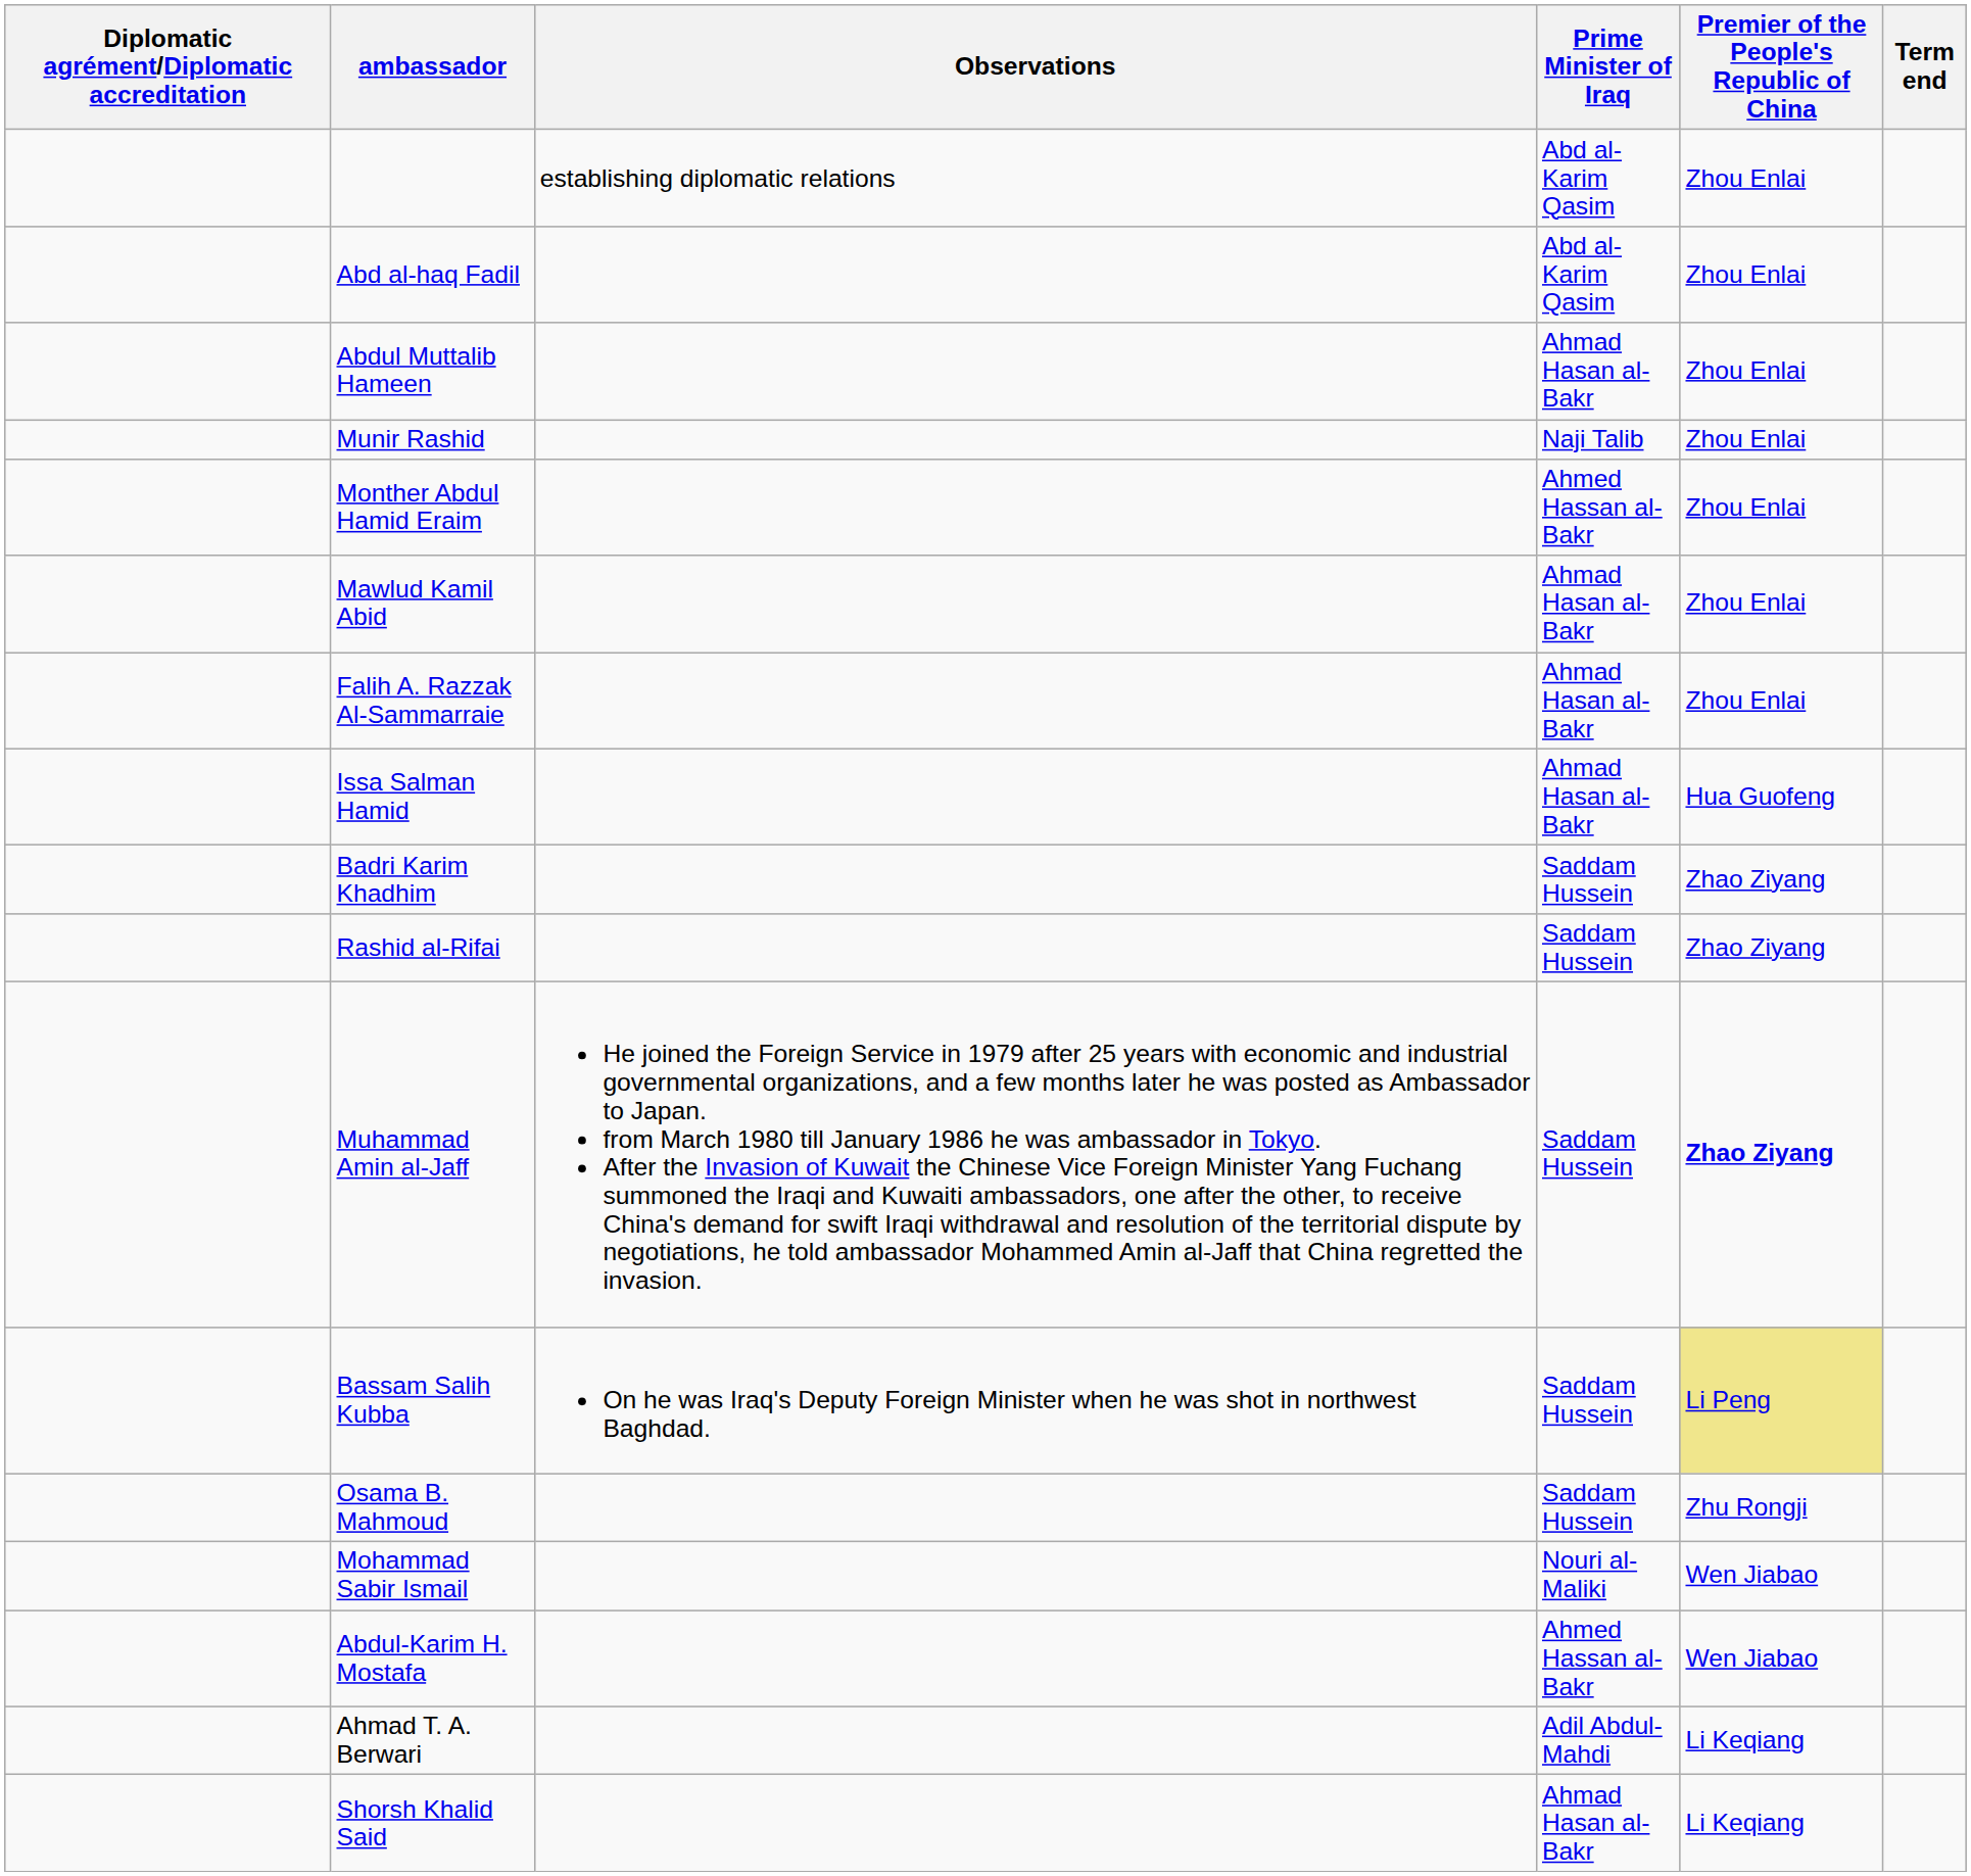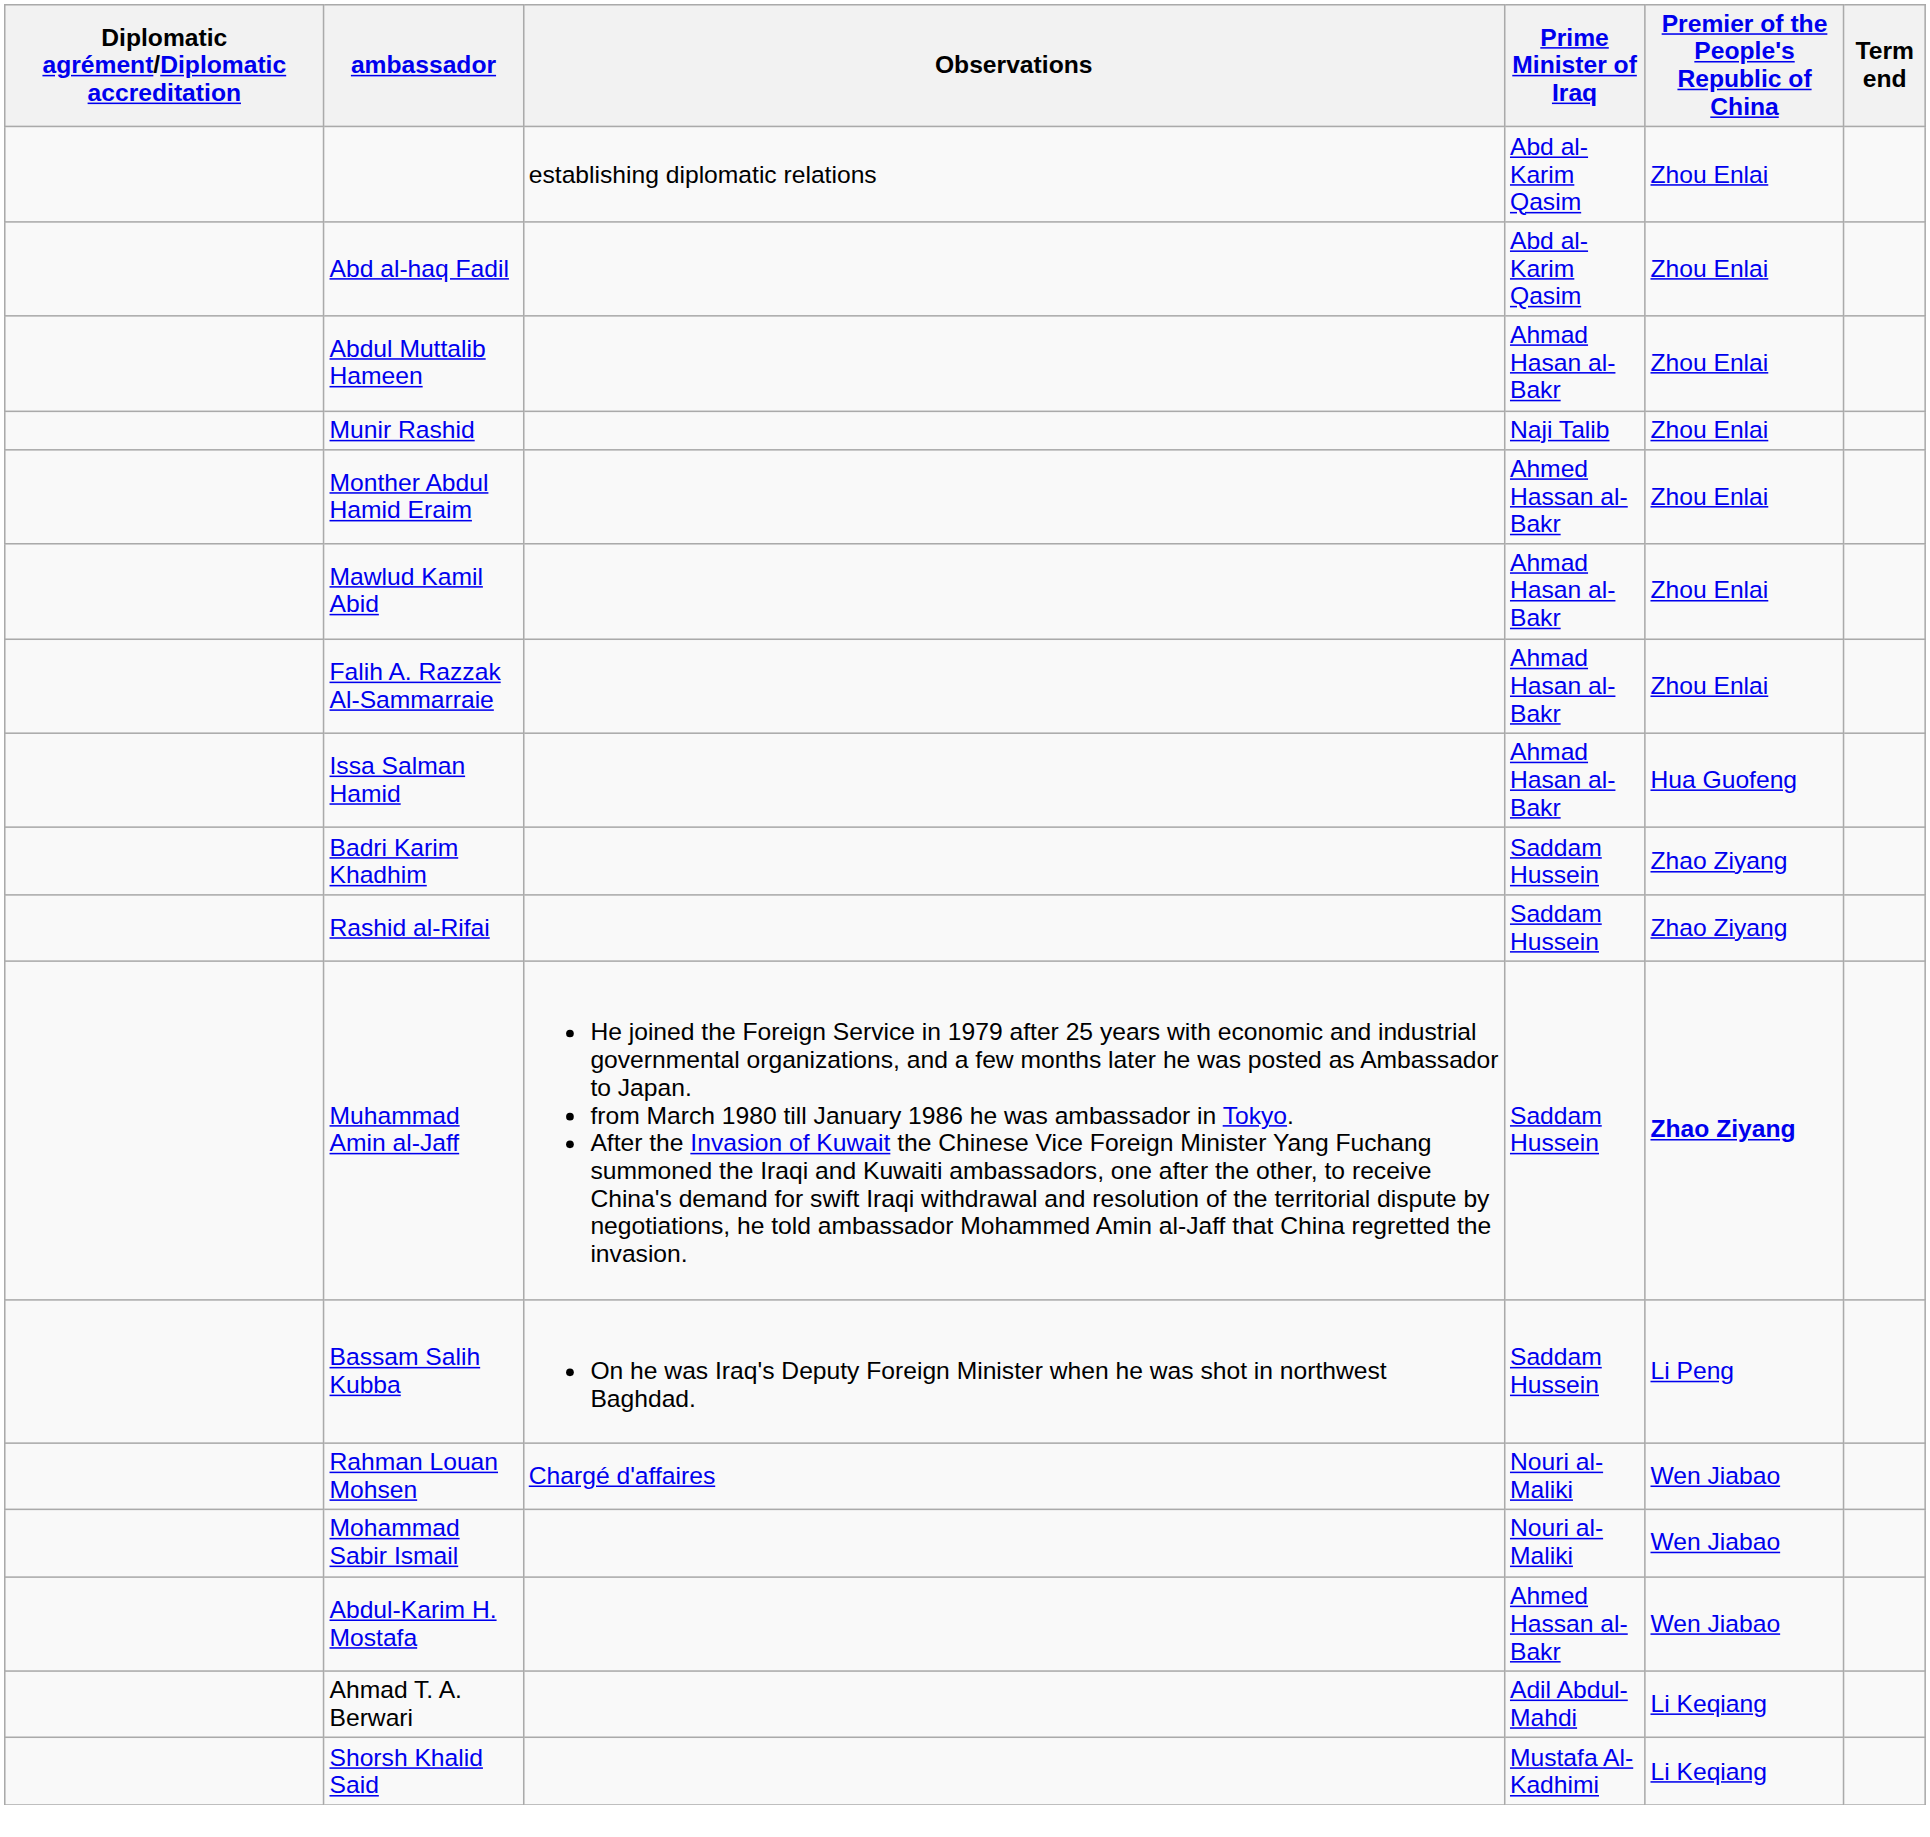Bassam Salih Kubba | Premier of the People's Republic of China: khaki background -> no background
- row: Osama B. Mahmoud | Saddam Hussein | Zhu Rongji
+ row: Rahman Louan Mohsen | Chargé d'affaires | Nouri al-Maliki | Wen Jiabao
Shorsh Khalid Said | Prime Minister of Iraq: Ahmad Hasan al-Bakr -> Mustafa Al-Kadhimi
